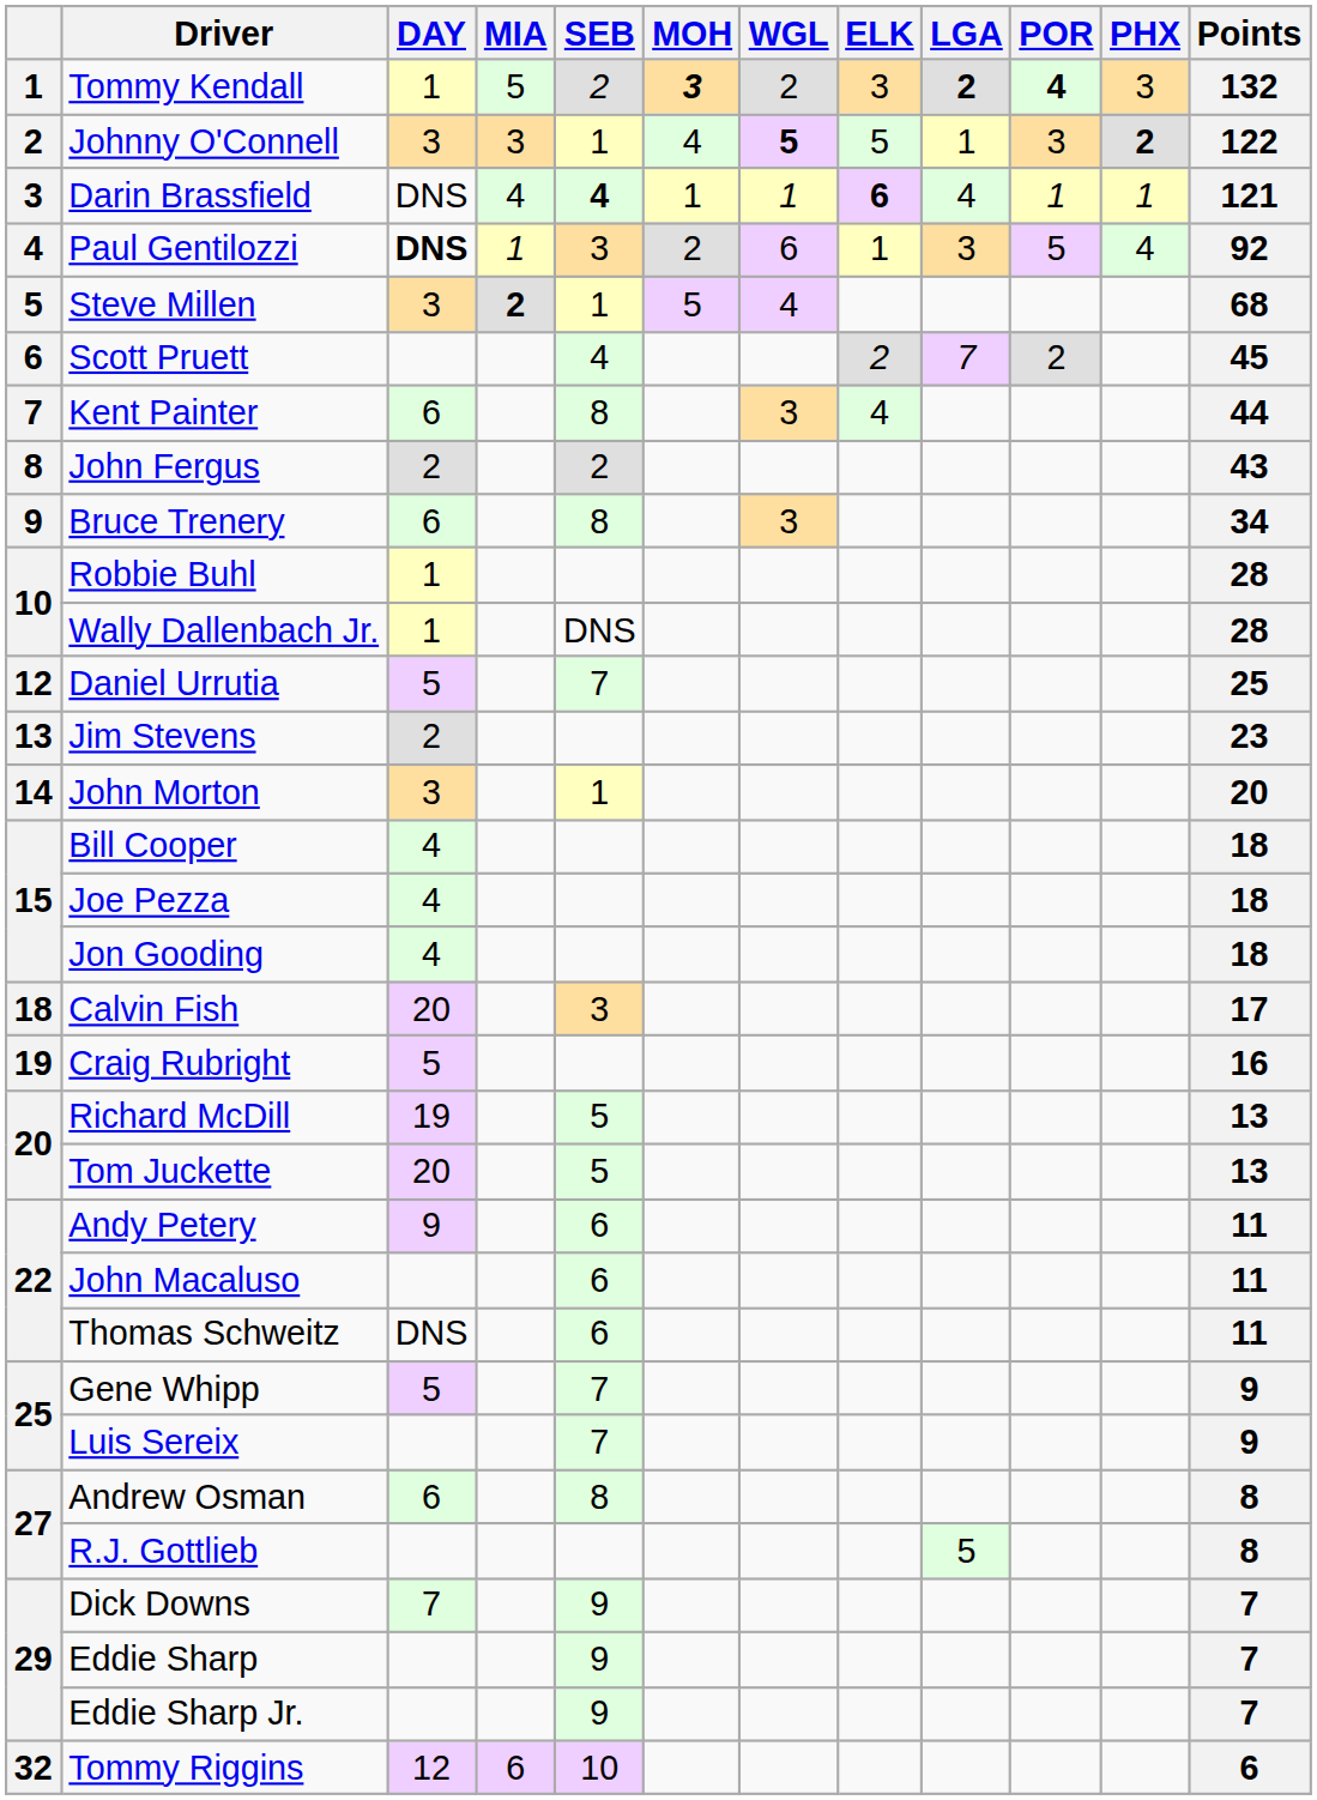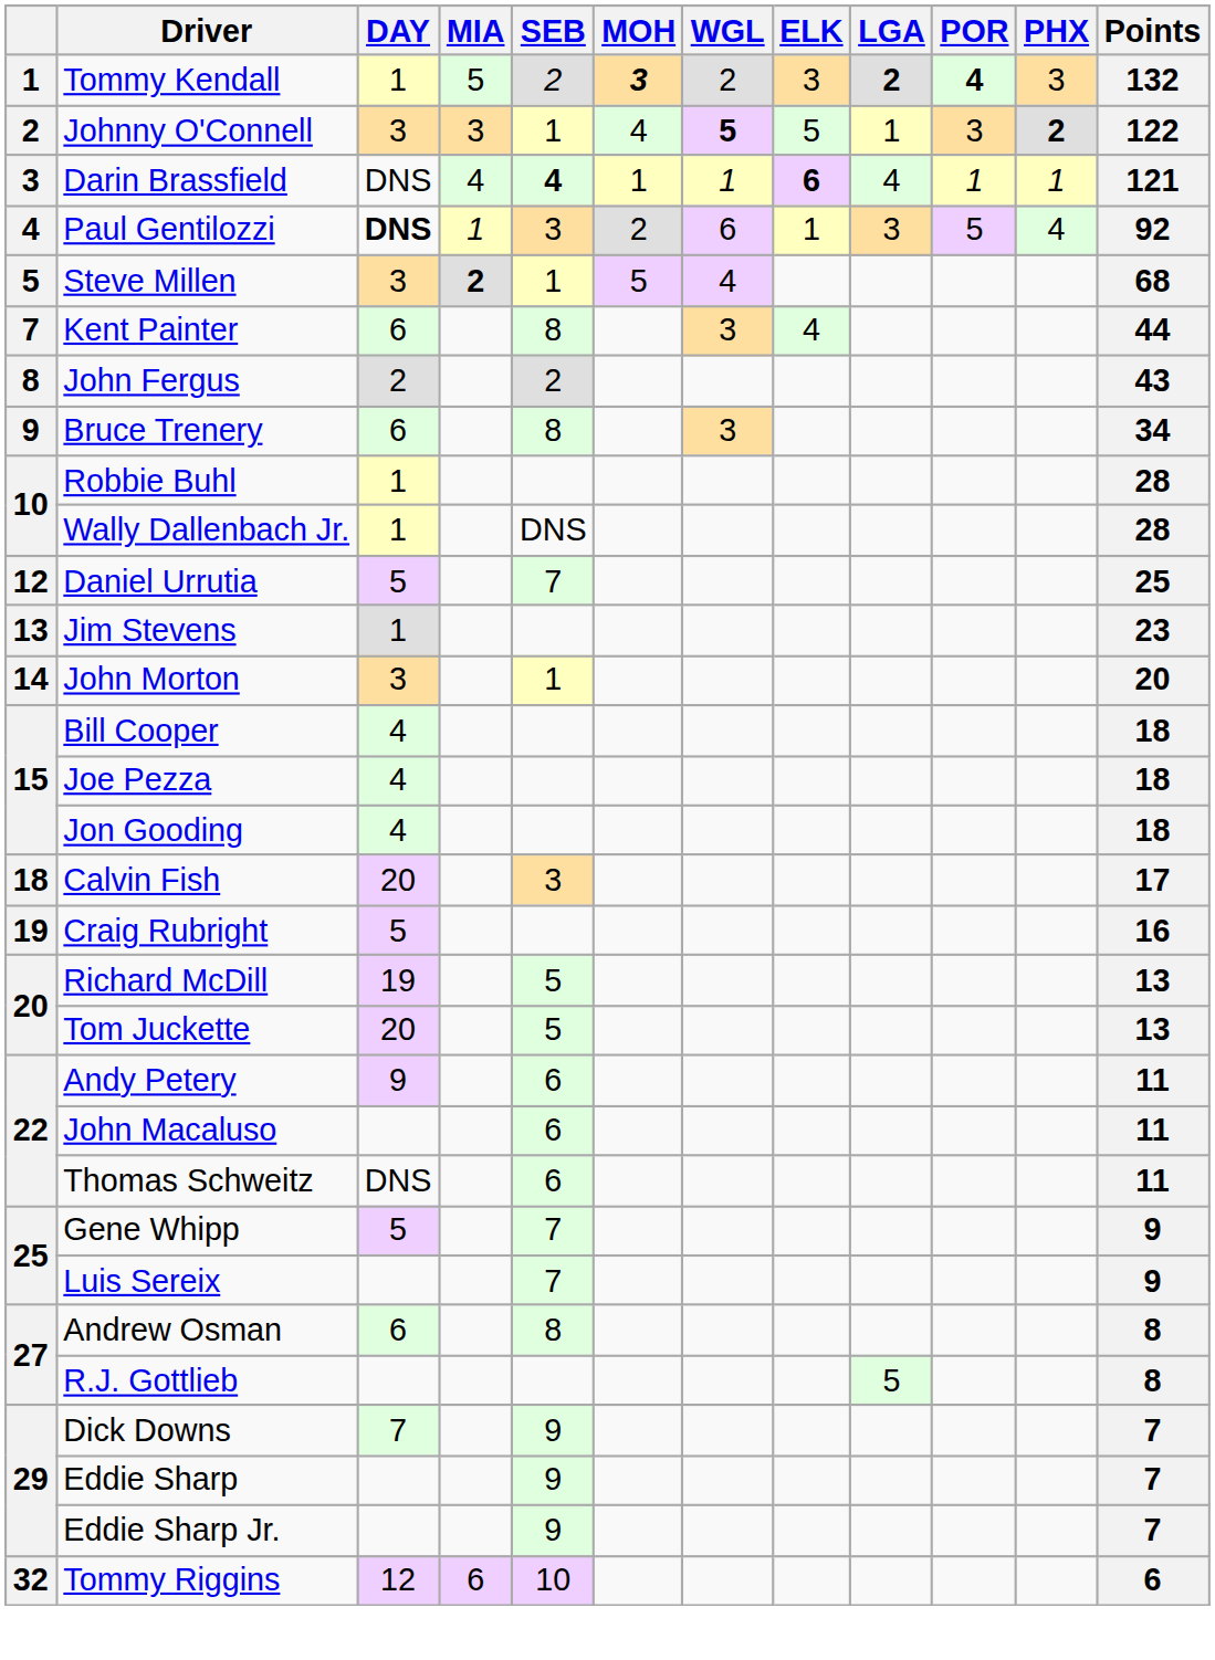- row: 6 | Scott Pruett | 4 | 2 | 7 | 2 | 45
Jim Stevens | DAY: 2 -> 1
